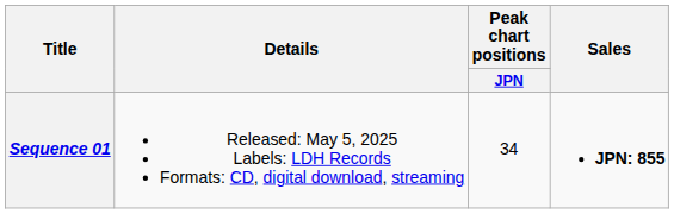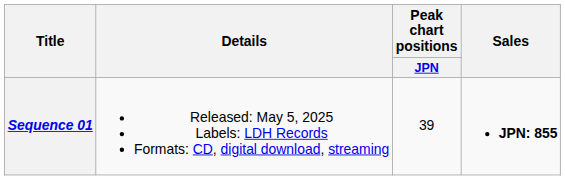Sequence 01 | Peak chart positions / JPN: 34 -> 39
